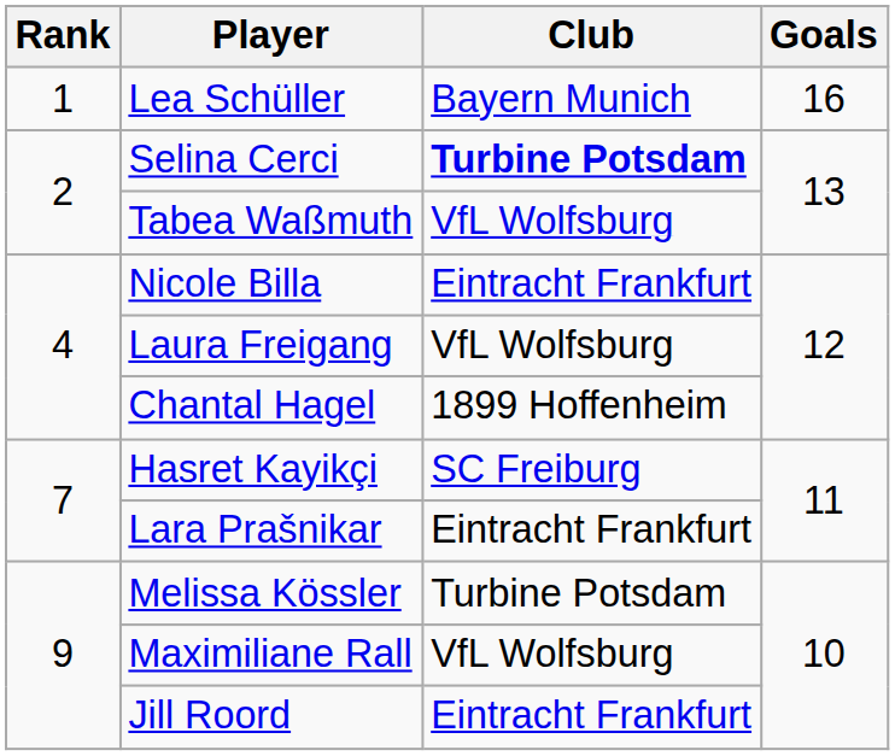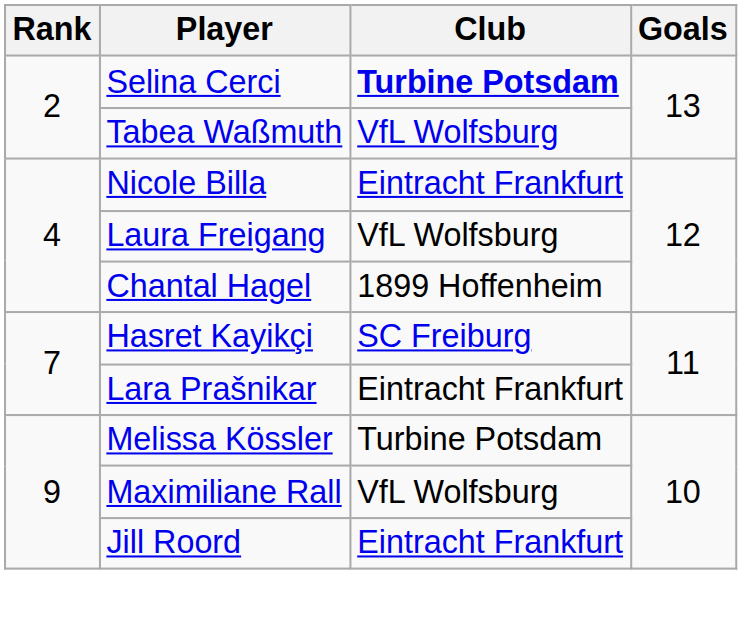- row: 1 | Lea Schüller | Bayern Munich | 16
